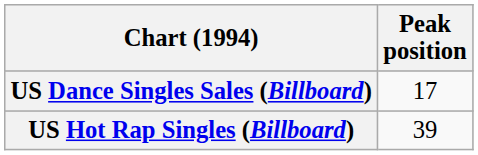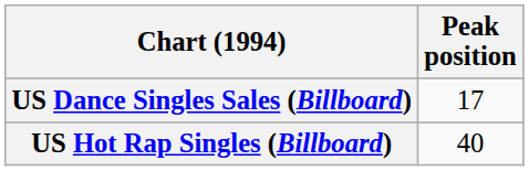US Hot Rap Singles (Billboard) | Peak position: 39 -> 40
